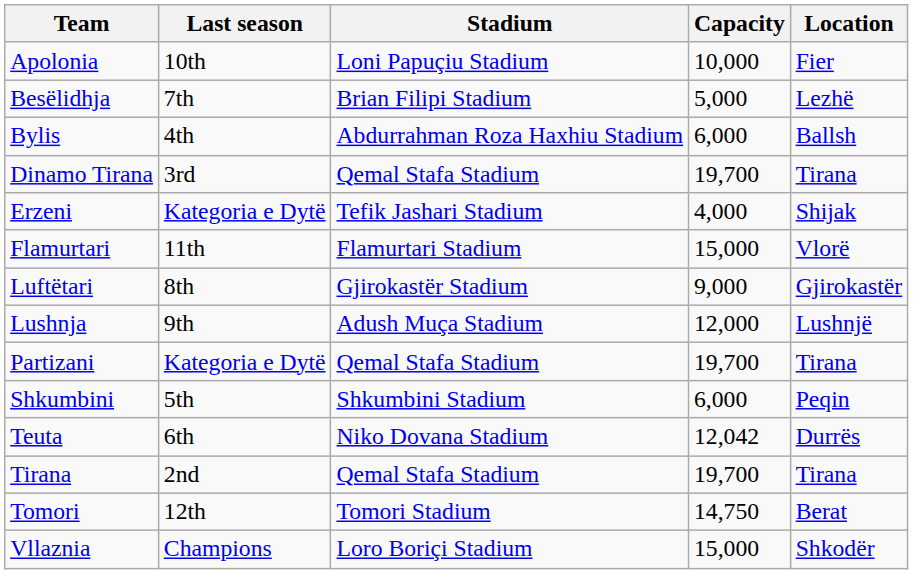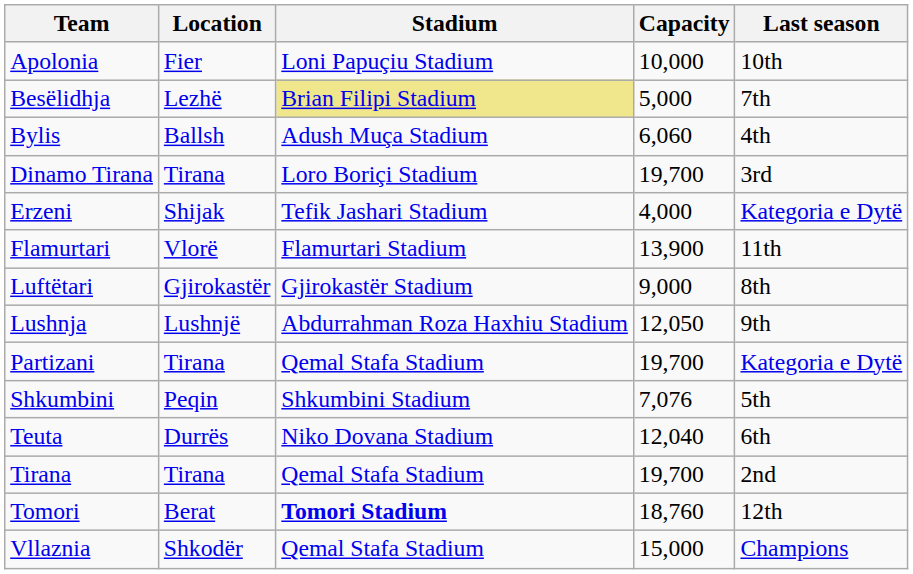columns swapped: Location <-> Last season
Besëlidhja | Stadium: no background -> khaki background
Bylis | Stadium: Abdurrahman Roza Haxhiu Stadium -> Adush Muça Stadium
Bylis | Capacity: 6,000 -> 6,060
Dinamo Tirana | Stadium: Qemal Stafa Stadium -> Loro Boriçi Stadium
Flamurtari | Capacity: 15,000 -> 13,900
Lushnja | Stadium: Adush Muça Stadium -> Abdurrahman Roza Haxhiu Stadium
Lushnja | Capacity: 12,000 -> 12,050
Shkumbini | Capacity: 6,000 -> 7,076
Teuta | Capacity: 12,042 -> 12,040
Tomori | Stadium: normal -> bold
Tomori | Capacity: 14,750 -> 18,760
Vllaznia | Stadium: Loro Boriçi Stadium -> Qemal Stafa Stadium
